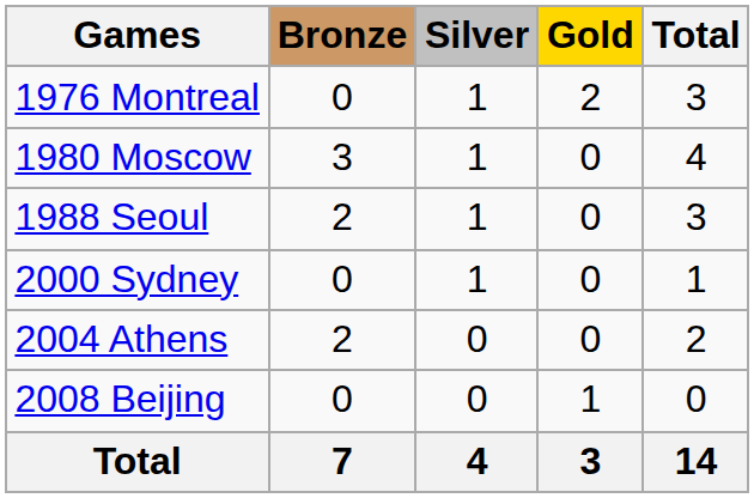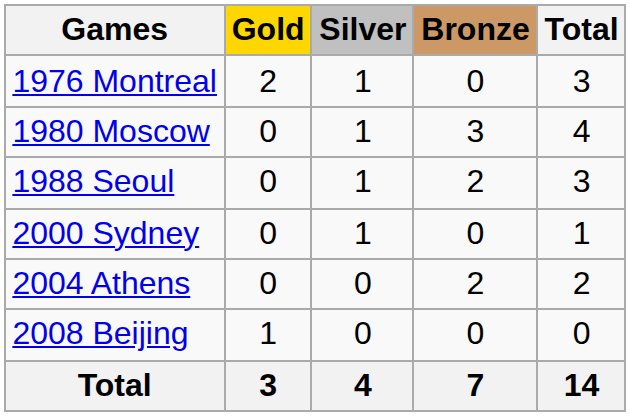columns swapped: Gold <-> Bronze
